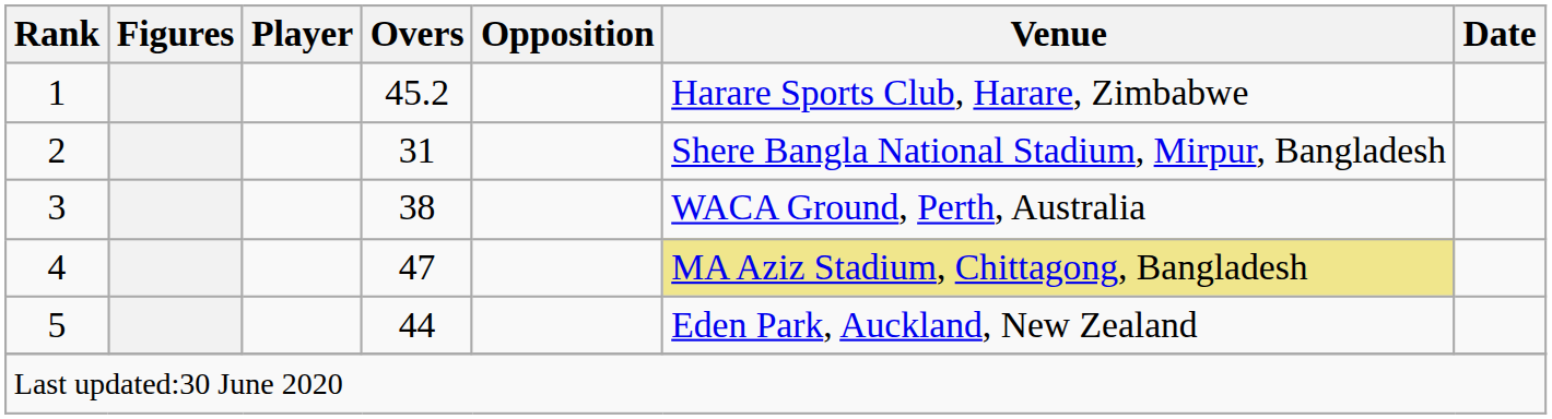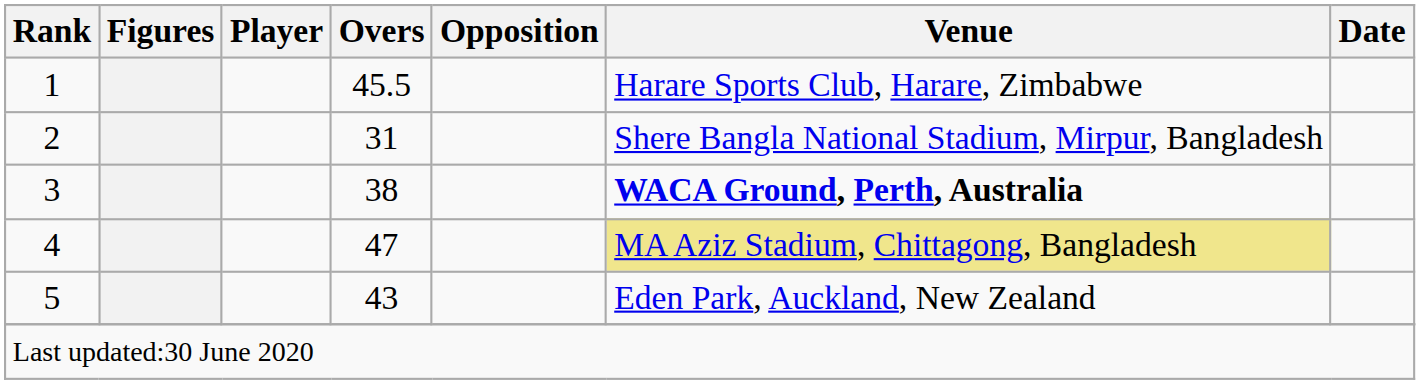1 | Overs: 45.2 -> 45.5
3 | Venue: normal -> bold
5 | Overs: 44 -> 43
